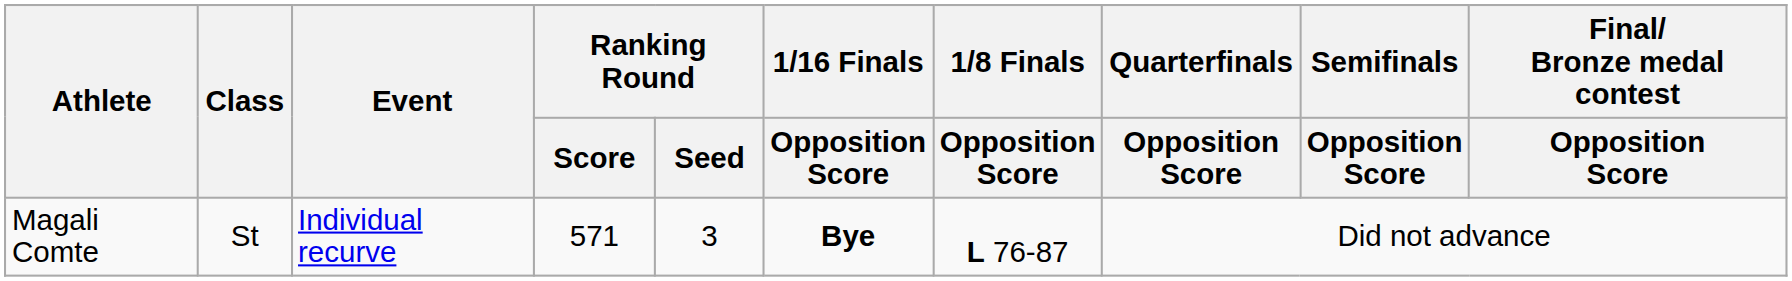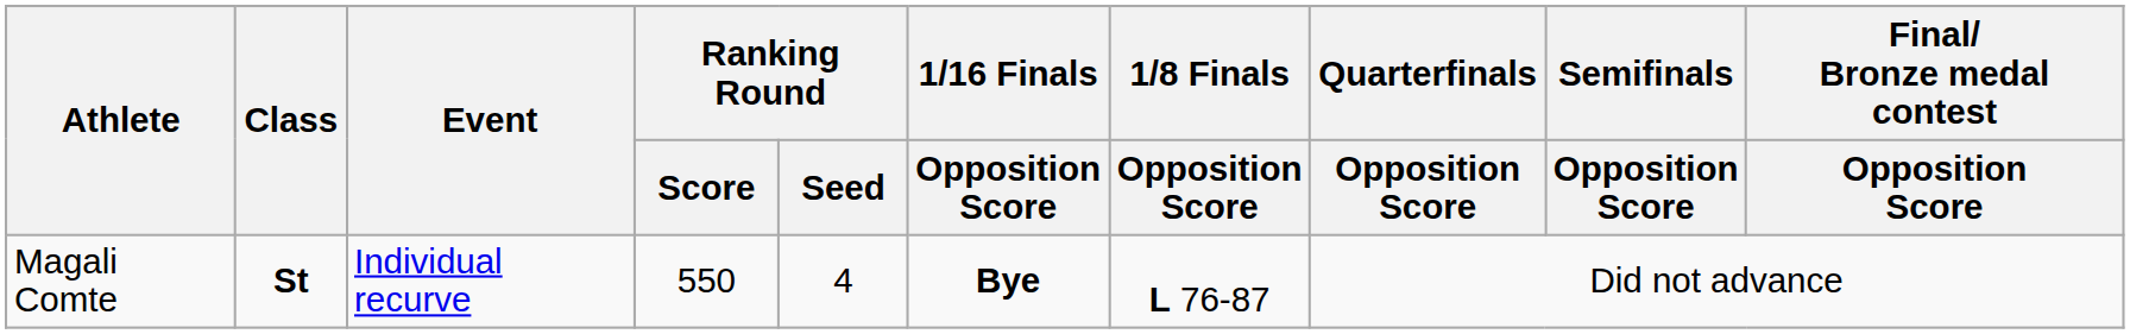Magali Comte | Class: normal -> bold
Magali Comte | Ranking Round / Score: 571 -> 550
Magali Comte | Ranking Round / Seed: 3 -> 4
